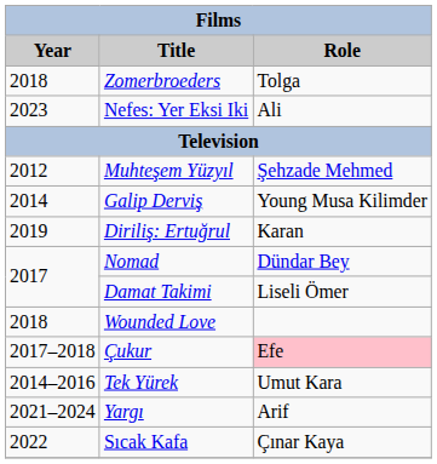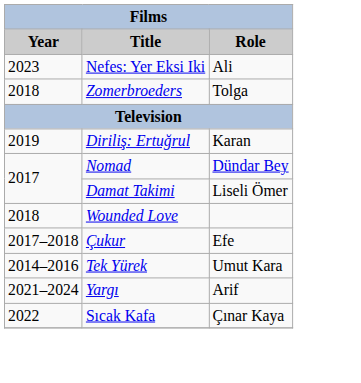rows swapped: Zomerbroeders <-> Nefes: Yer Eksi Iki
- row: 2012 | Muhteşem Yüzyıl | Şehzade Mehmed
- row: 2014 | Galip Derviş | Young Musa Kilimder
Çukur | Role: pink background -> no background
